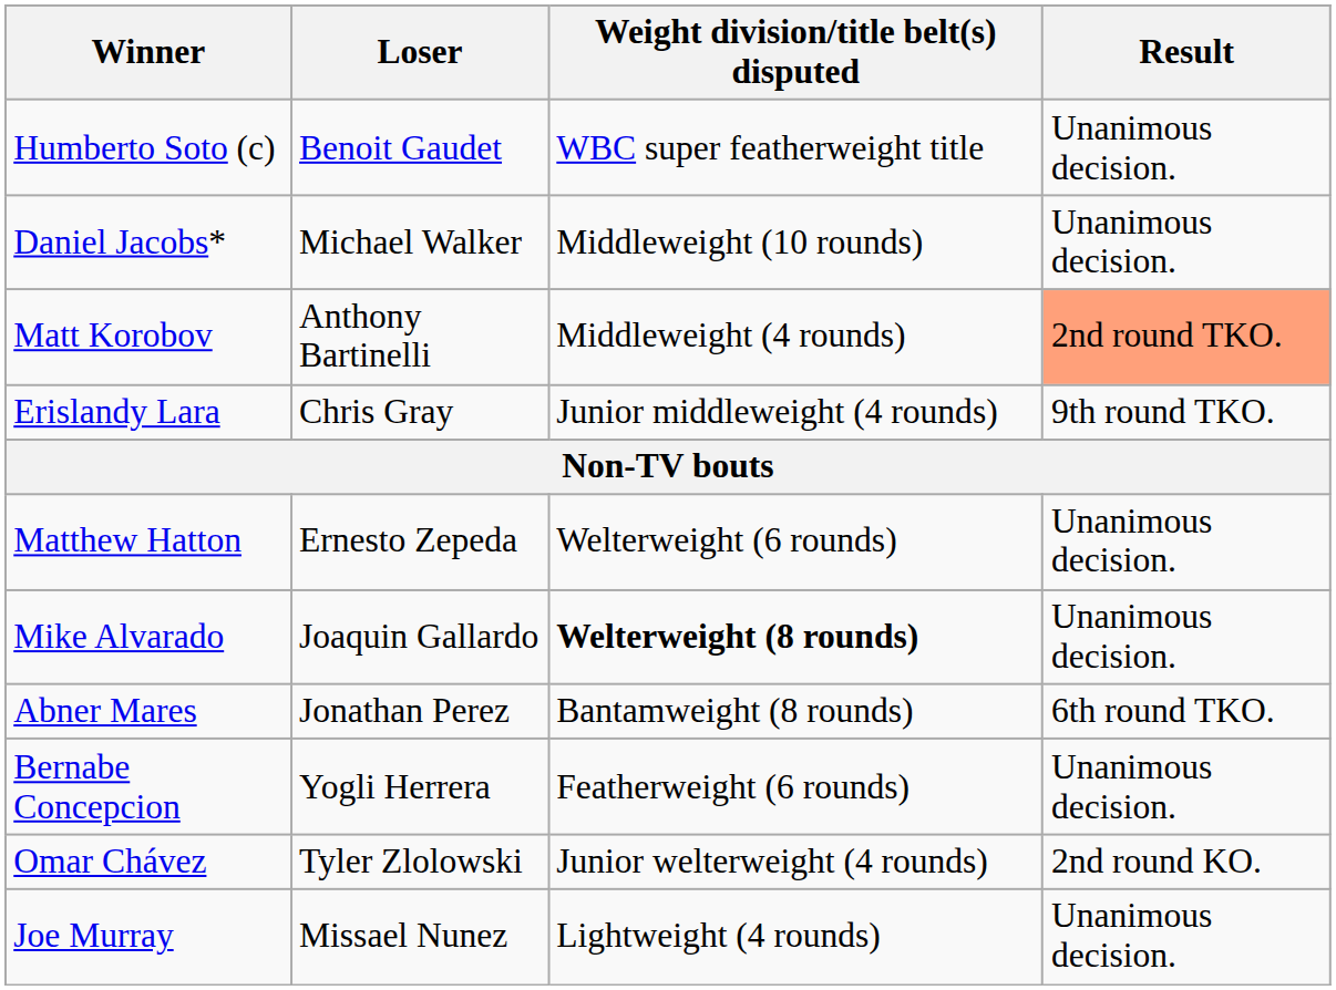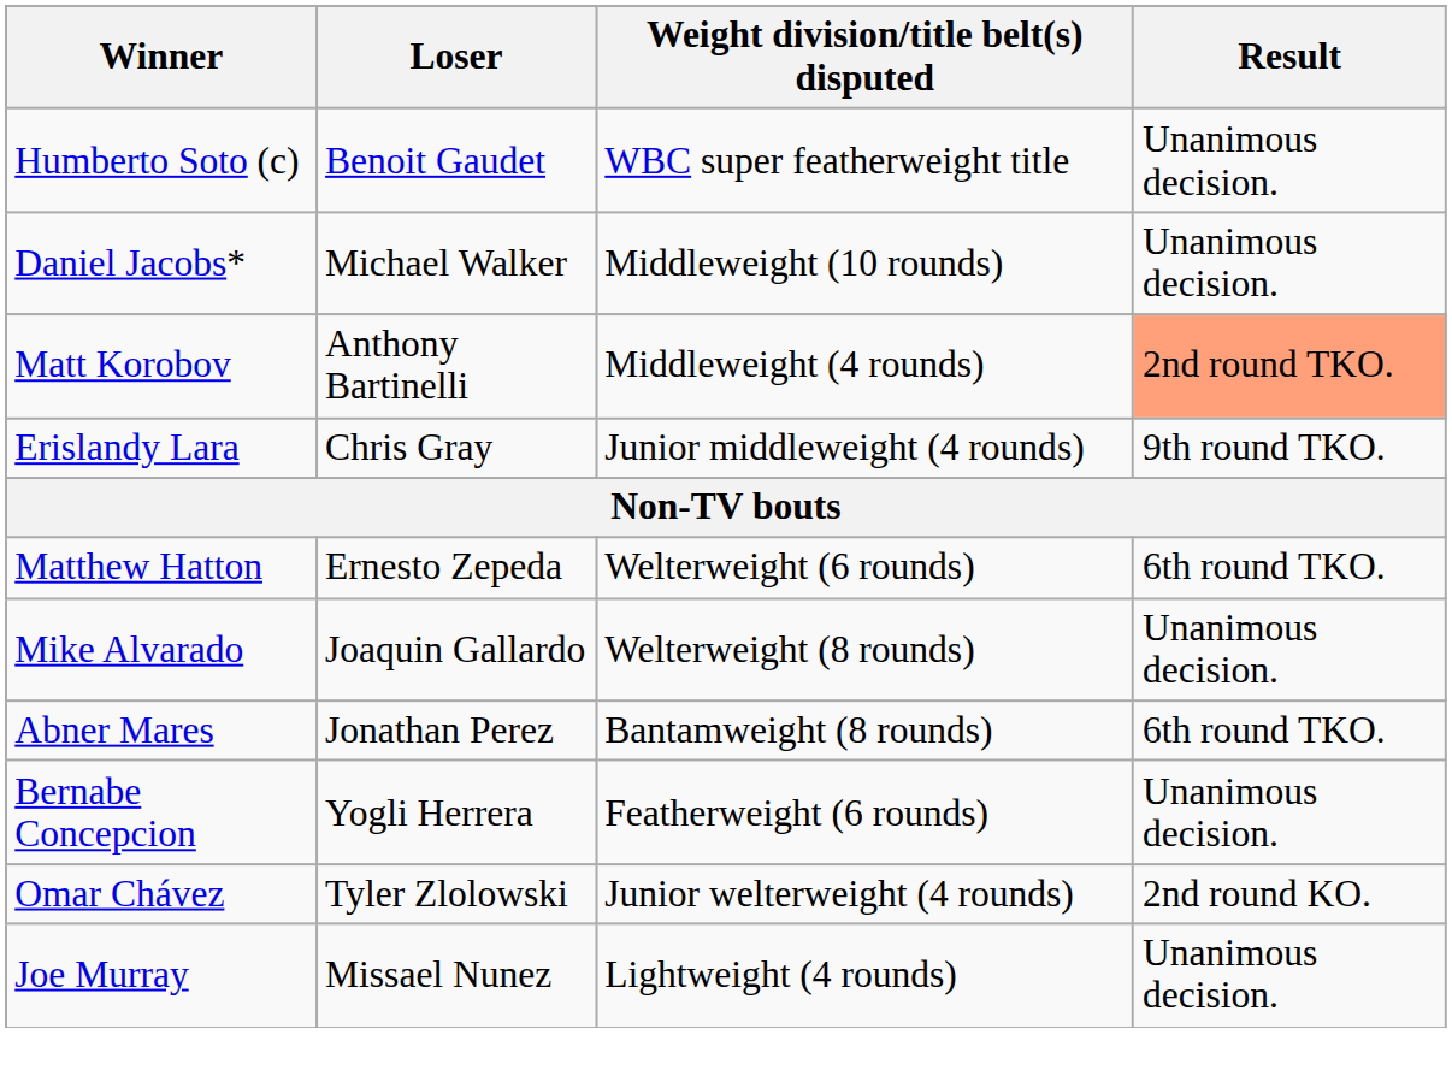Matthew Hatton | Result: Unanimous decision. -> 6th round TKO.
Mike Alvarado | Weight division/title belt(s) disputed: bold -> normal
